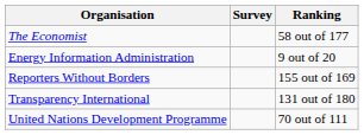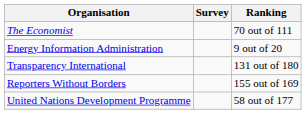The Economist | Ranking: 58 out of 177 -> 70 out of 111
rows swapped: Reporters Without Borders <-> Transparency International
United Nations Development Programme | Ranking: 70 out of 111 -> 58 out of 177
